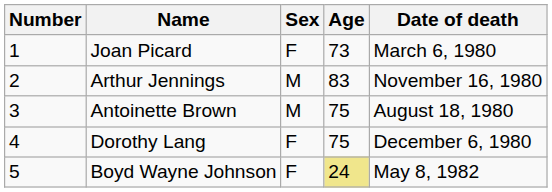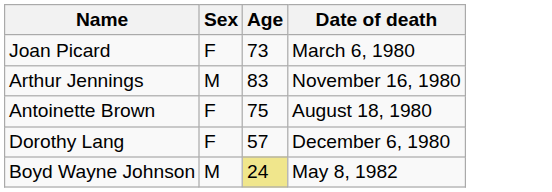- column: Number | 1 | 2 | 3 | 4 | 5
Antoinette Brown | Sex: M -> F
Dorothy Lang | Age: 75 -> 57
Boyd Wayne Johnson | Sex: F -> M
